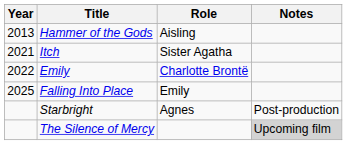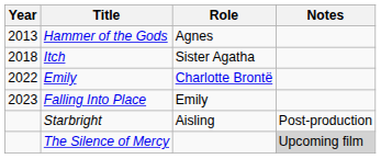Hammer of the Gods | Role: Aisling -> Agnes
Itch | Year: 2021 -> 2018
Falling Into Place | Year: 2025 -> 2023
Starbright | Role: Agnes -> Aisling
